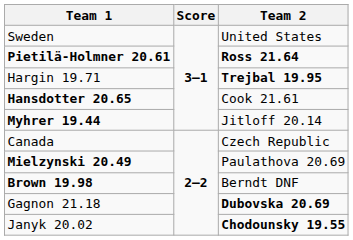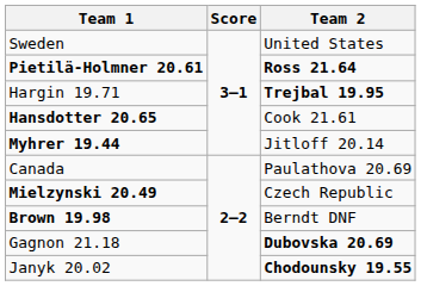Canada | Team 2: Czech Republic -> Paulathova 20.69
Mielzynski 20.49 | Team 2: Paulathova 20.69 -> Czech Republic
